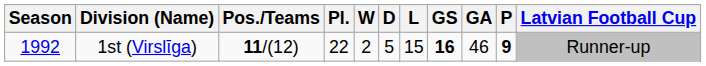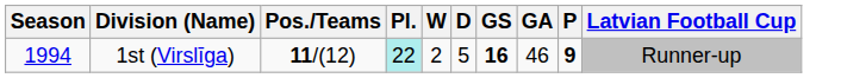- column: L | 15
1st (Virslīga) | Season: 1992 -> 1994
1st (Virslīga) | Pl.: no background -> paleturquoise background
